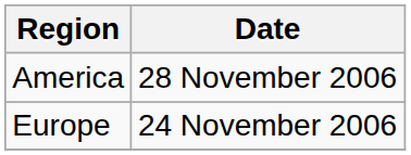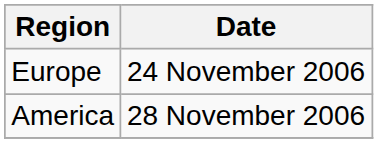rows swapped: Europe <-> America
